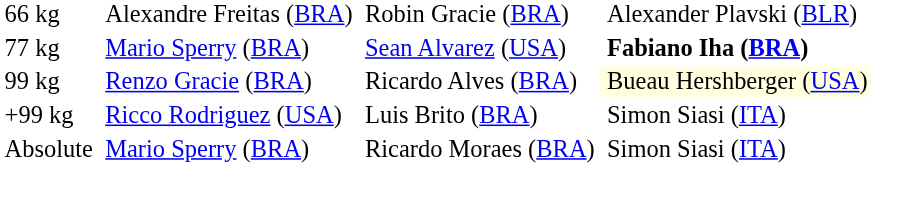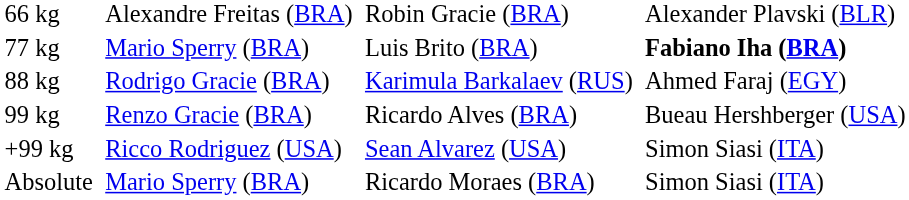77 kg | column 3: Sean Alvarez (USA) -> Luis Brito (BRA)
+ row: 88 kg | Rodrigo Gracie (BRA) | Karimula Barkalaev (RUS) | Ahmed Faraj (EGY)
99 kg | column 4: lightyellow background -> no background
+99 kg | column 3: Luis Brito (BRA) -> Sean Alvarez (USA)
